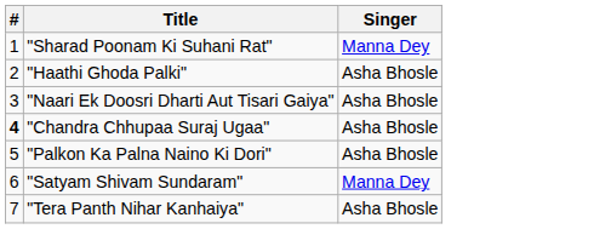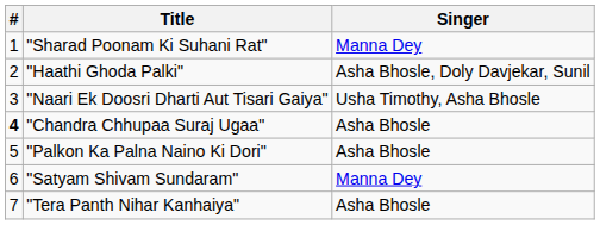"Haathi Ghoda Palki" | Singer: Asha Bhosle -> Asha Bhosle, Doly Davjekar, Sunil
"Naari Ek Doosri Dharti Aut Tisari Gaiya" | Singer: Asha Bhosle -> Usha Timothy, Asha Bhosle
